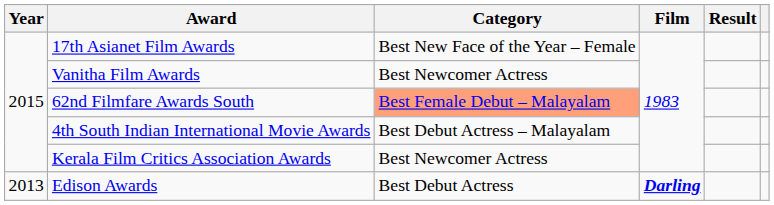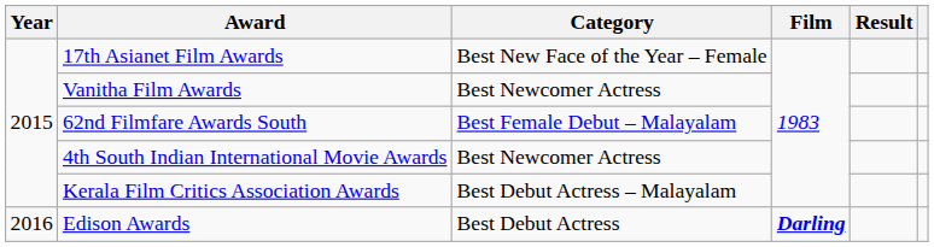62nd Filmfare Awards South | Category: lightsalmon background -> no background
4th South Indian International Movie Awards | Category: Best Debut Actress – Malayalam -> Best Newcomer Actress
Kerala Film Critics Association Awards | Category: Best Newcomer Actress -> Best Debut Actress – Malayalam
Edison Awards | Year: 2013 -> 2016
